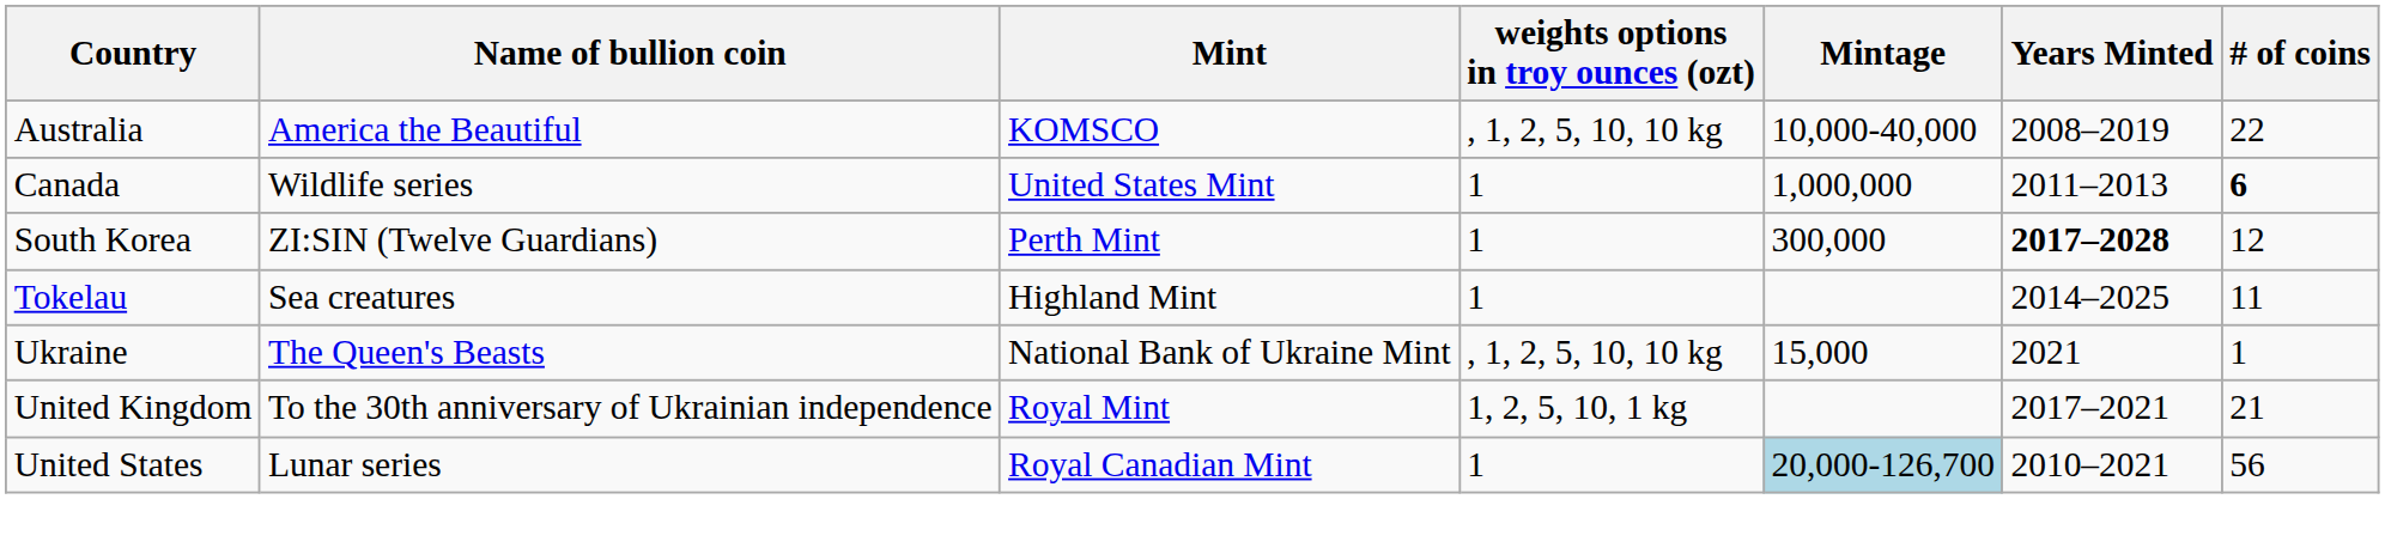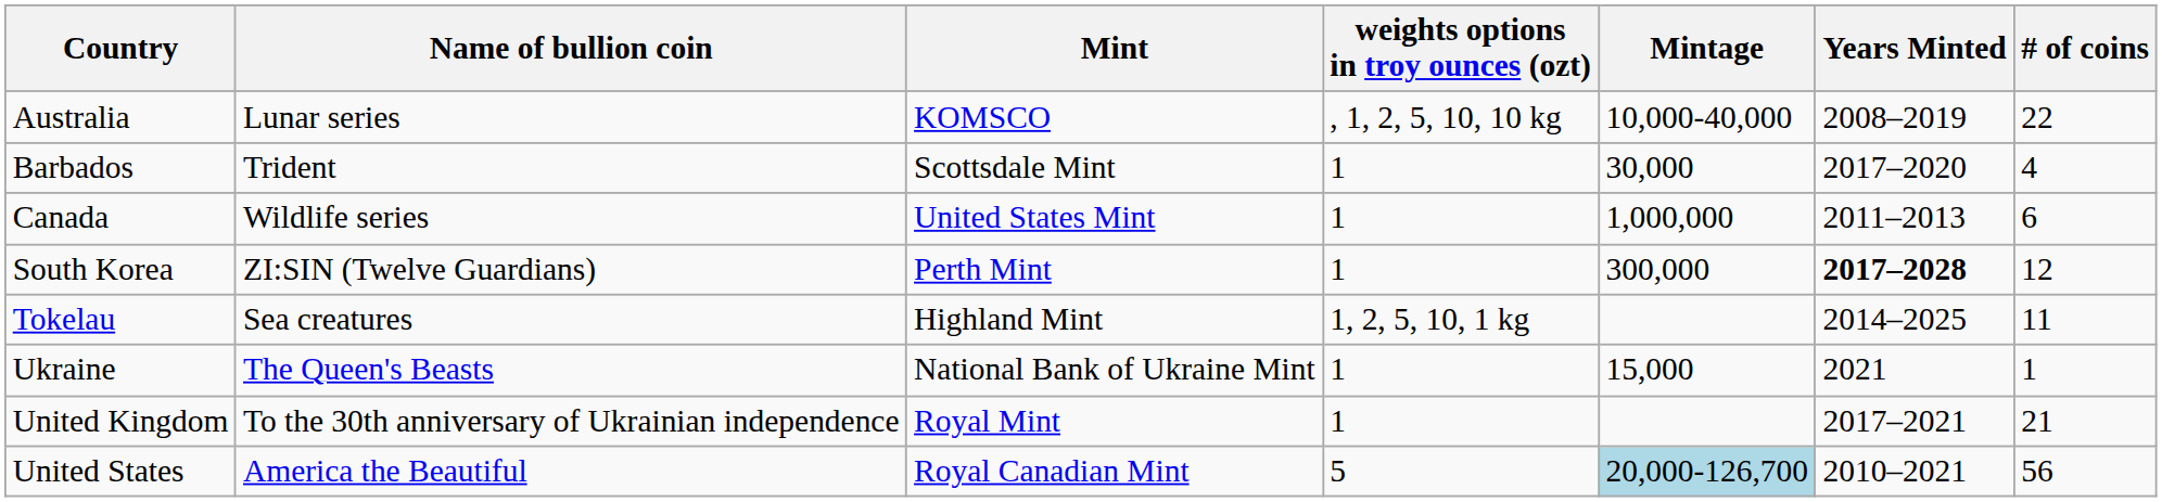Australia | Name of bullion coin: America the Beautiful -> Lunar series
+ row: Barbados | Trident | Scottsdale Mint | 1 | 30,000 | 2017–2020 | 4
Canada | # of coins: bold -> normal
Tokelau | weights options in troy ounces (ozt): 1 -> 1, 2, 5, 10, 1 kg
Ukraine | weights options in troy ounces (ozt): , 1, 2, 5, 10, 10 kg -> 1
United Kingdom | weights options in troy ounces (ozt): 1, 2, 5, 10, 1 kg -> 1
United States | Name of bullion coin: Lunar series -> America the Beautiful
United States | weights options in troy ounces (ozt): 1 -> 5
